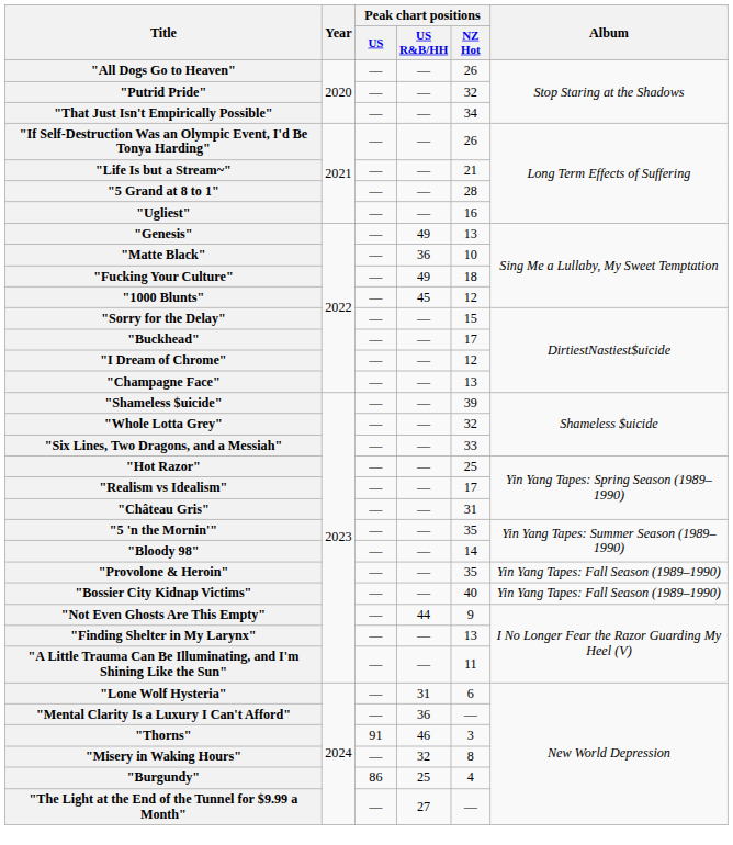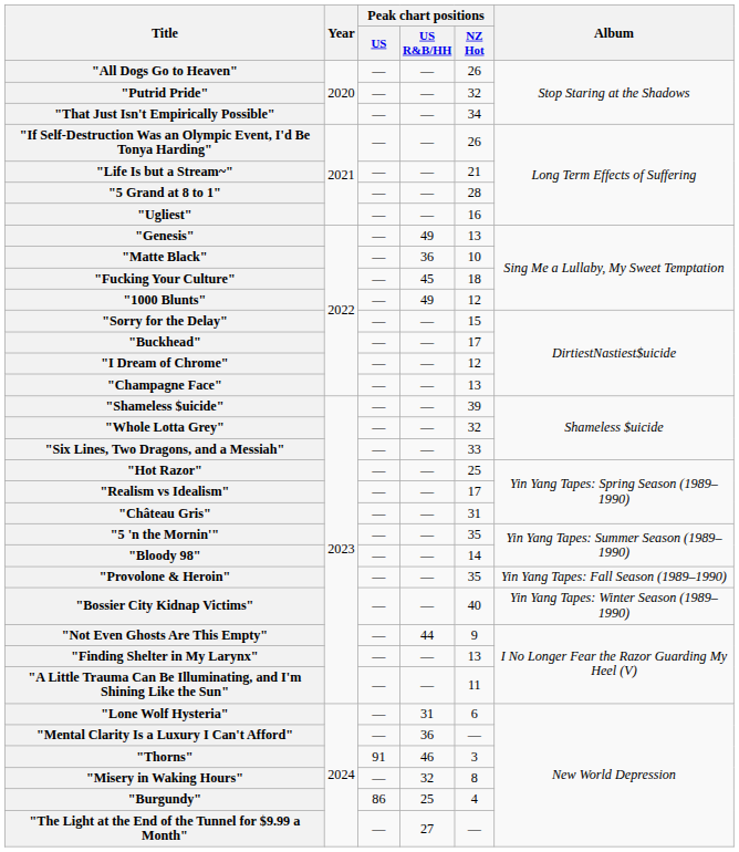"Fucking Your Culture" | Peak chart positions / US R&B/HH: 49 -> 45
"1000 Blunts" | Peak chart positions / US R&B/HH: 45 -> 49
"Bossier City Kidnap Victims" | Album: Yin Yang Tapes: Fall Season (1989–1990) -> Yin Yang Tapes: Winter Season (1989–1990)
